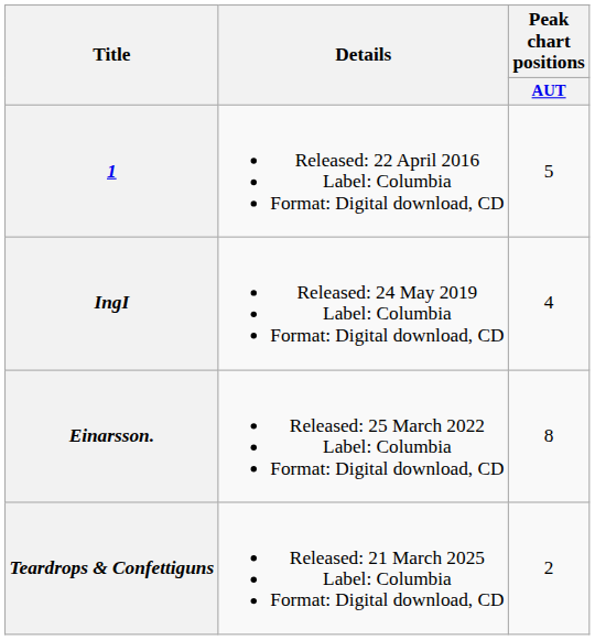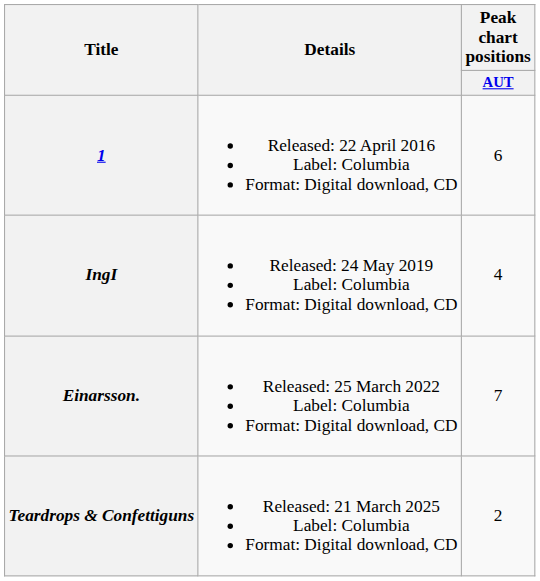1 | Peak chart positions / AUT: 5 -> 6
Einarsson. | Peak chart positions / AUT: 8 -> 7
